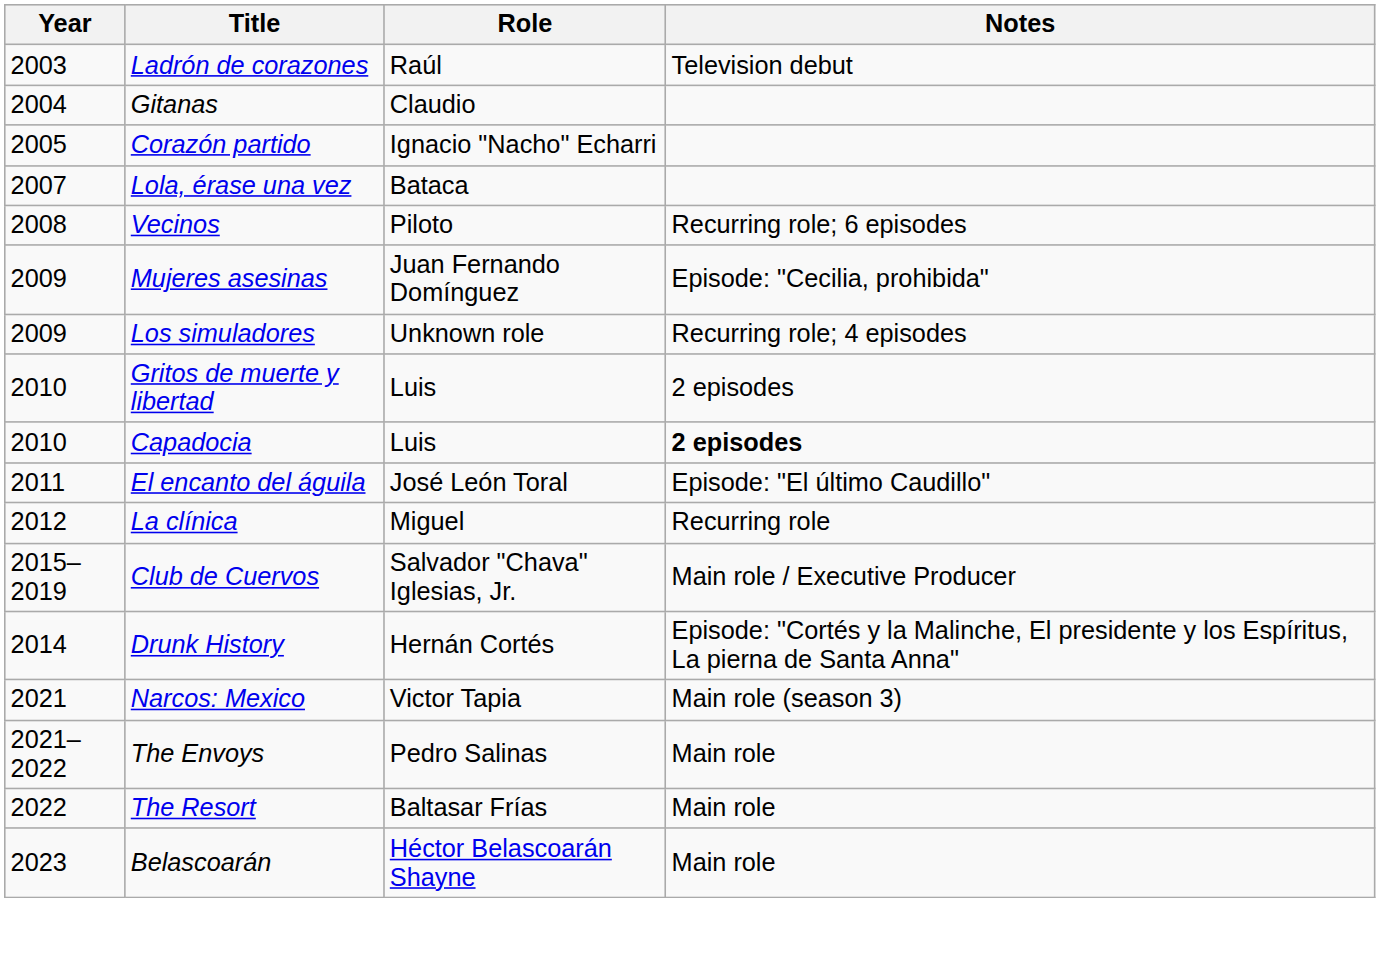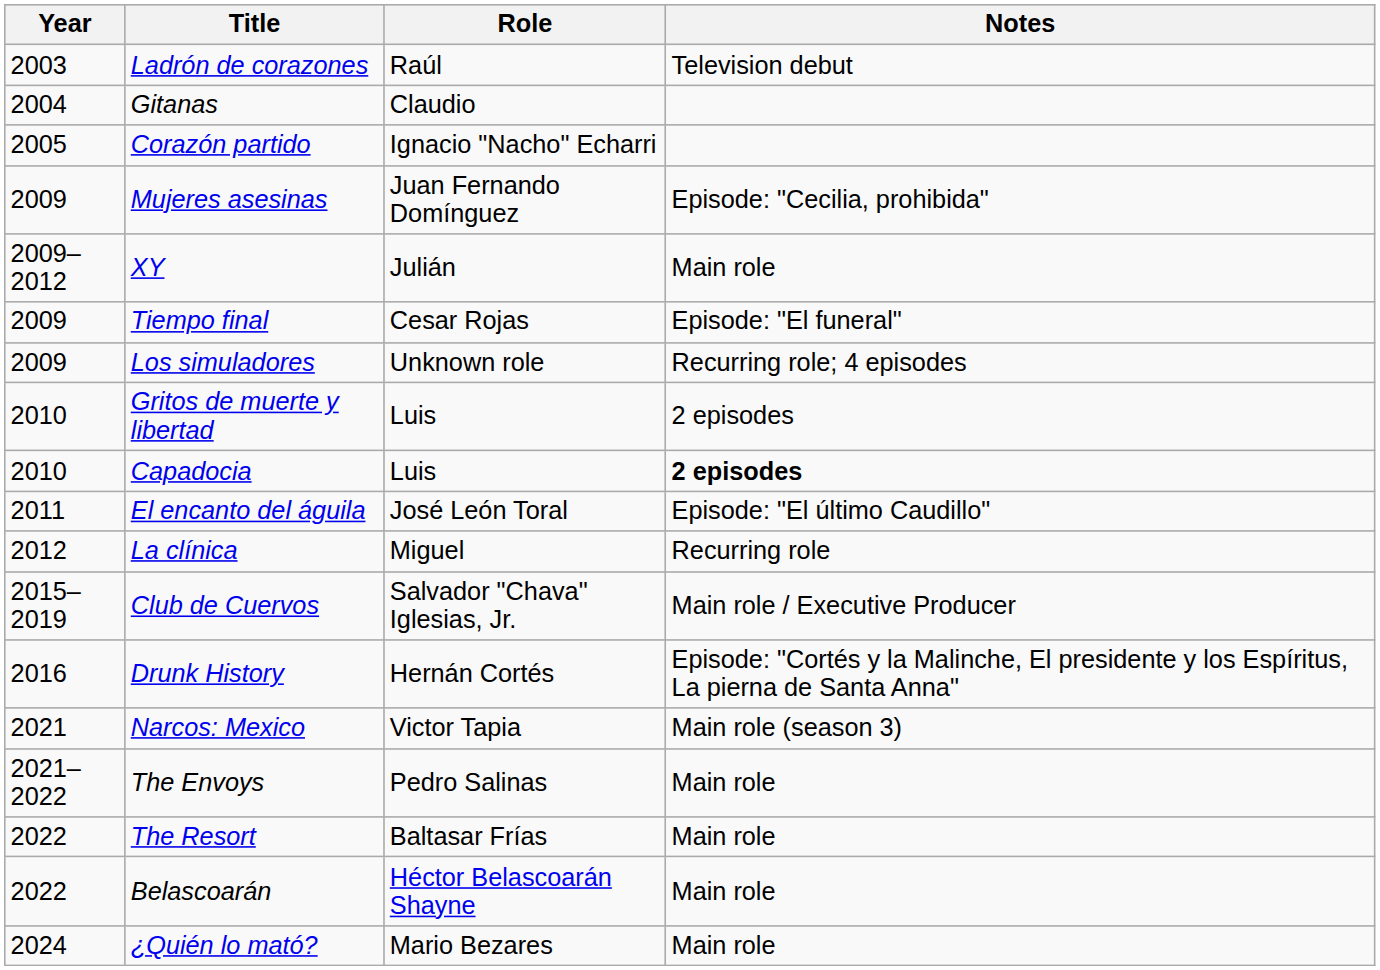- row: 2007 | Lola, érase una vez | Bataca
- row: 2008 | Vecinos | Piloto | Recurring role; 6 episodes
+ row: 2009–2012 | XY | Julián | Main role
+ row: 2009 | Tiempo final | Cesar Rojas | Episode: "El funeral"
Drunk History | Year: 2014 -> 2016
Belascoarán | Year: 2023 -> 2022
+ row: 2024 | ¿Quién lo mató? | Mario Bezares | Main role
